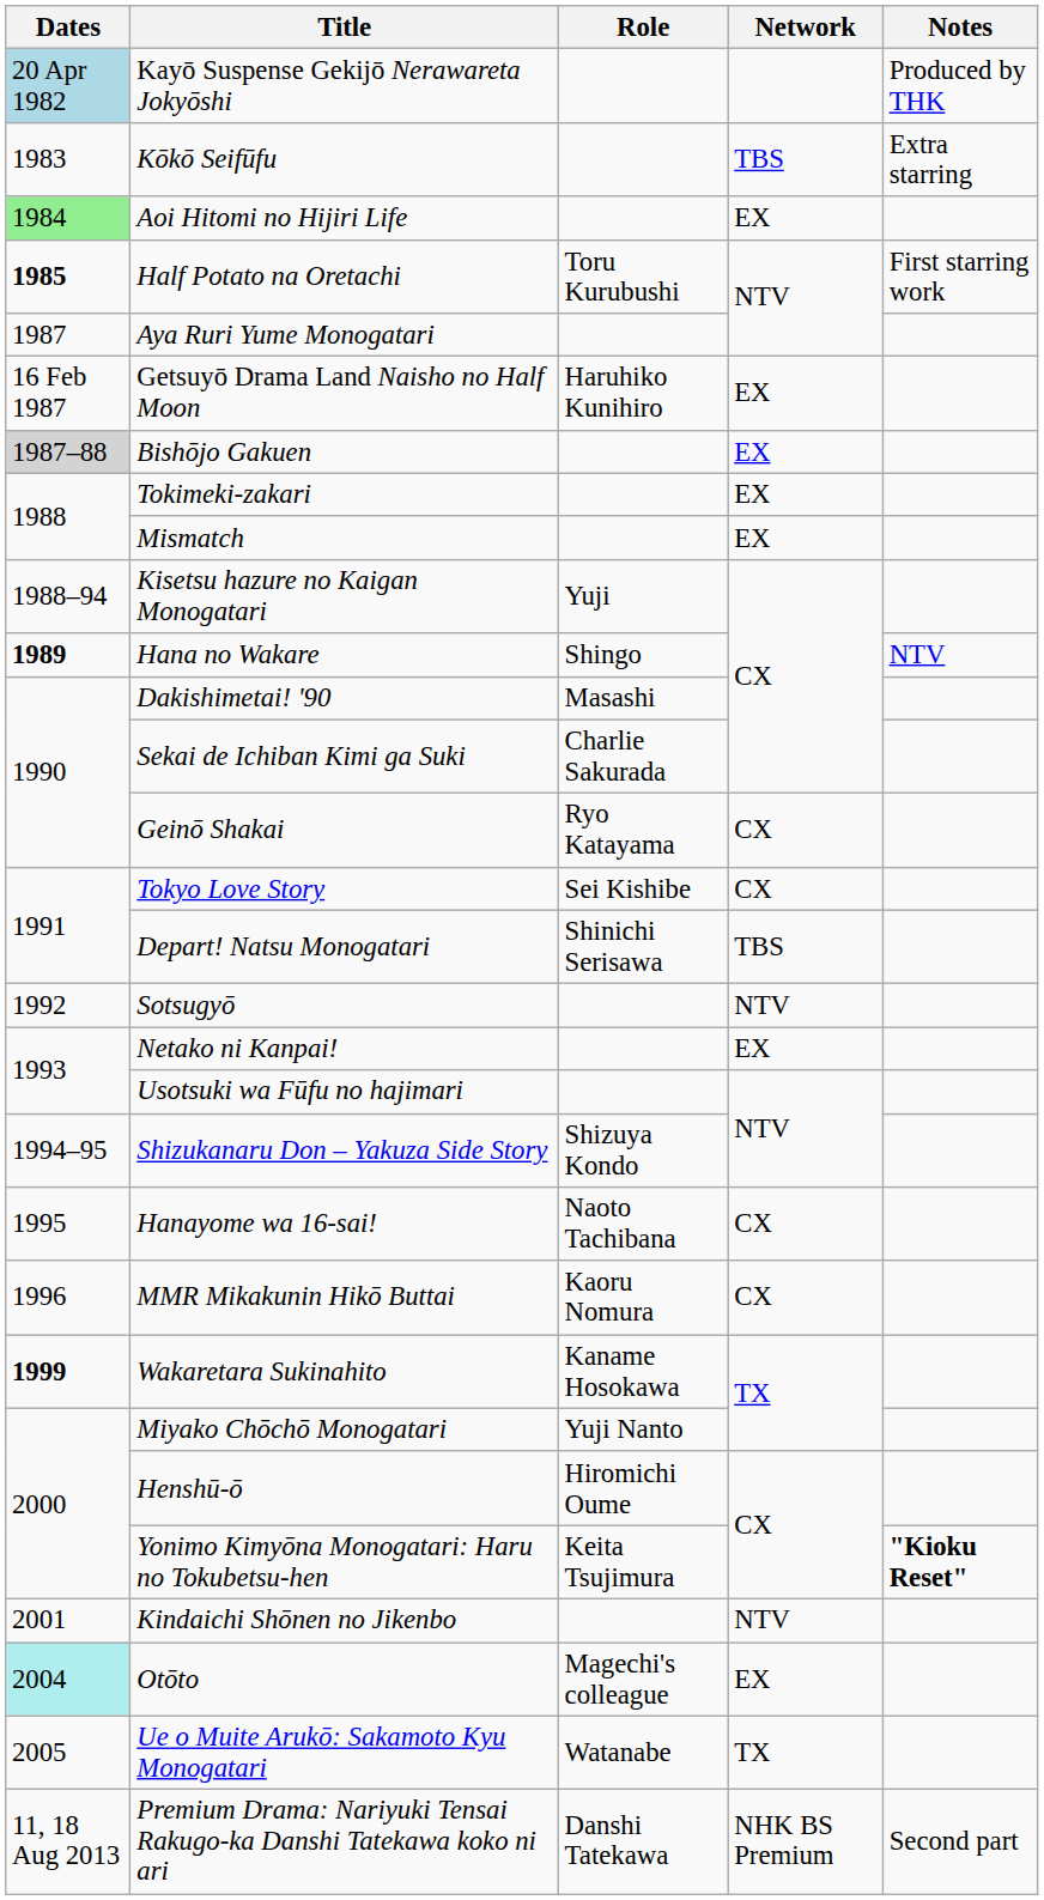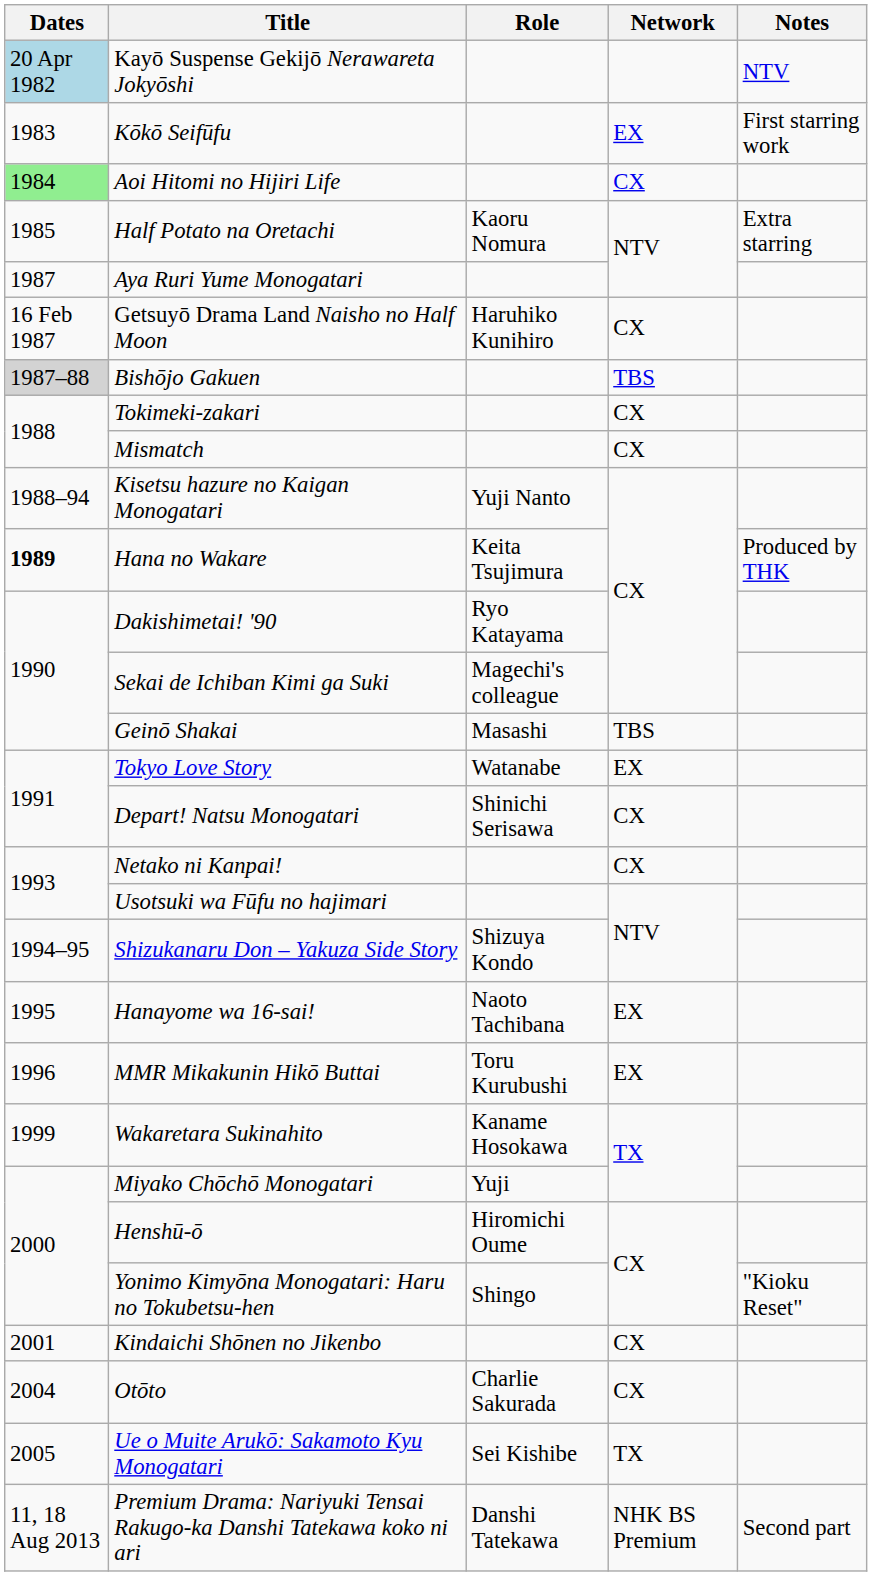Kayō Suspense Gekijō Nerawareta Jokyōshi | Notes: Produced by THK -> NTV
Kōkō Seifūfu | Network: TBS -> EX
Kōkō Seifūfu | Notes: Extra starring -> First starring work
Aoi Hitomi no Hijiri Life | Network: EX -> CX
Half Potato na Oretachi | Dates: bold -> normal
Half Potato na Oretachi | Role: Toru Kurubushi -> Kaoru Nomura
Half Potato na Oretachi | Notes: First starring work -> Extra starring
Getsuyō Drama Land Naisho no Half Moon | Network: EX -> CX
Bishōjo Gakuen | Network: EX -> TBS
Tokimeki-zakari | Network: EX -> CX
Mismatch | Network: EX -> CX
Kisetsu hazure no Kaigan Monogatari | Role: Yuji -> Yuji Nanto
Hana no Wakare | Role: Shingo -> Keita Tsujimura
Hana no Wakare | Notes: NTV -> Produced by THK
Dakishimetai! '90 | Role: Masashi -> Ryo Katayama
Sekai de Ichiban Kimi ga Suki | Role: Charlie Sakurada -> Magechi's colleague
Geinō Shakai | Role: Ryo Katayama -> Masashi
Geinō Shakai | Network: CX -> TBS
Tokyo Love Story | Role: Sei Kishibe -> Watanabe
Tokyo Love Story | Network: CX -> EX
Depart! Natsu Monogatari | Network: TBS -> CX
- row: 1992 | Sotsugyō | NTV
Netako ni Kanpai! | Network: EX -> CX
Hanayome wa 16-sai! | Network: CX -> EX
MMR Mikakunin Hikō Buttai | Role: Kaoru Nomura -> Toru Kurubushi
MMR Mikakunin Hikō Buttai | Network: CX -> EX
Wakaretara Sukinahito | Dates: bold -> normal
Miyako Chōchō Monogatari | Role: Yuji Nanto -> Yuji
Yonimo Kimyōna Monogatari: Haru no Tokubetsu-hen | Role: Keita Tsujimura -> Shingo
Yonimo Kimyōna Monogatari: Haru no Tokubetsu-hen | Notes: bold -> normal
Kindaichi Shōnen no Jikenbo | Network: NTV -> CX
Otōto | Dates: paleturquoise background -> no background
Otōto | Role: Magechi's colleague -> Charlie Sakurada
Otōto | Network: EX -> CX
Ue o Muite Arukō: Sakamoto Kyu Monogatari | Role: Watanabe -> Sei Kishibe
